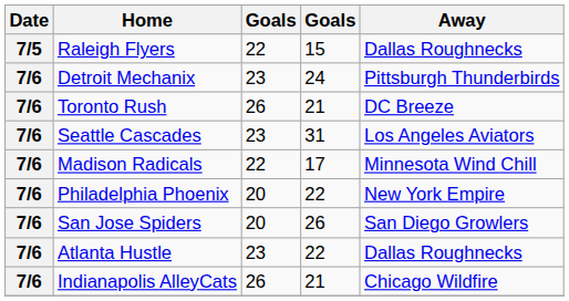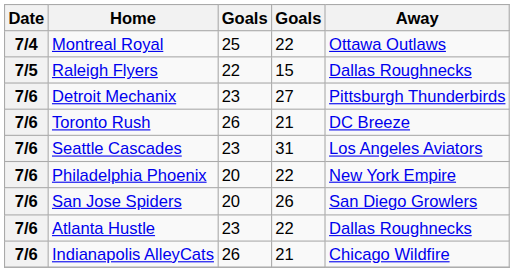+ row: 7/4 | Montreal Royal | 25 | 22 | Ottawa Outlaws
Detroit Mechanix | column 4: 24 -> 27
- row: 7/6 | Madison Radicals | 22 | 17 | Minnesota Wind Chill
